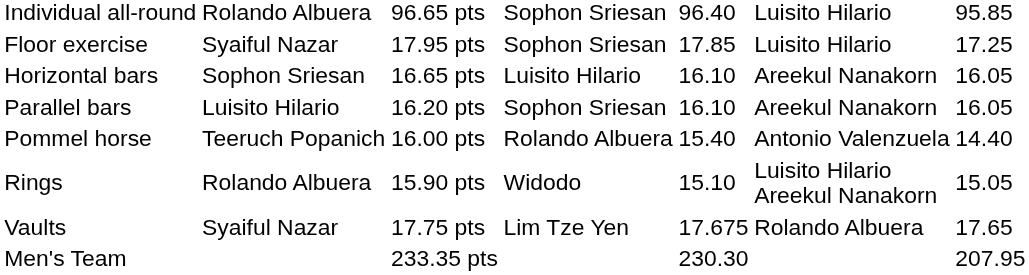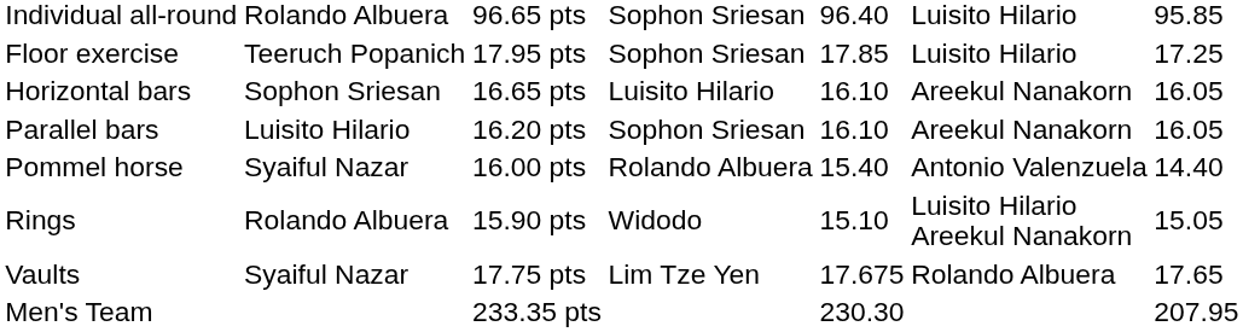Floor exercise | column 2: Syaiful Nazar -> Teeruch Popanich
Pommel horse | column 2: Teeruch Popanich -> Syaiful Nazar
